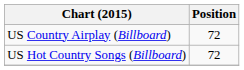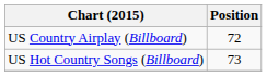US Hot Country Songs (Billboard) | Position: 72 -> 73
